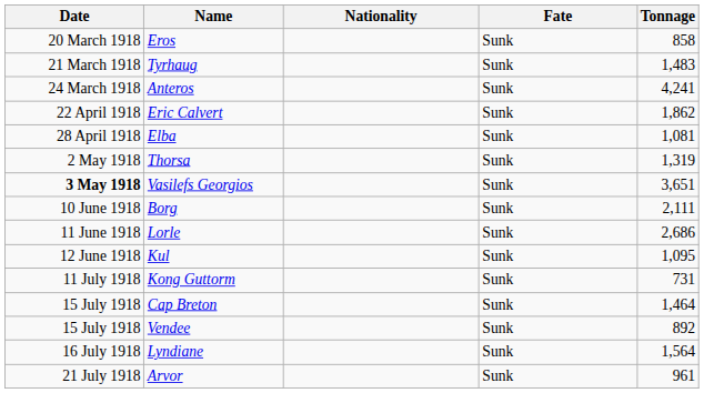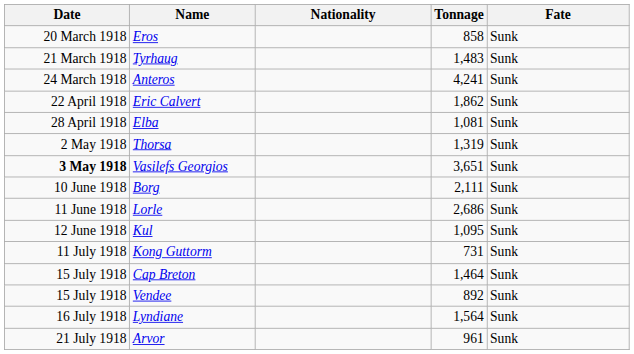columns swapped: Tonnage <-> Fate
